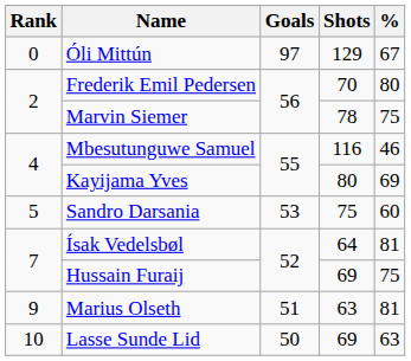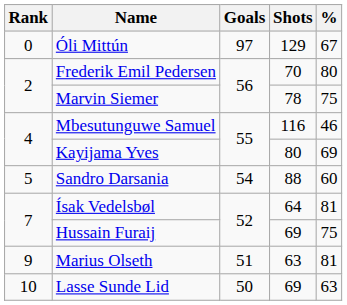Sandro Darsania | Goals: 53 -> 54
Sandro Darsania | Shots: 75 -> 88
